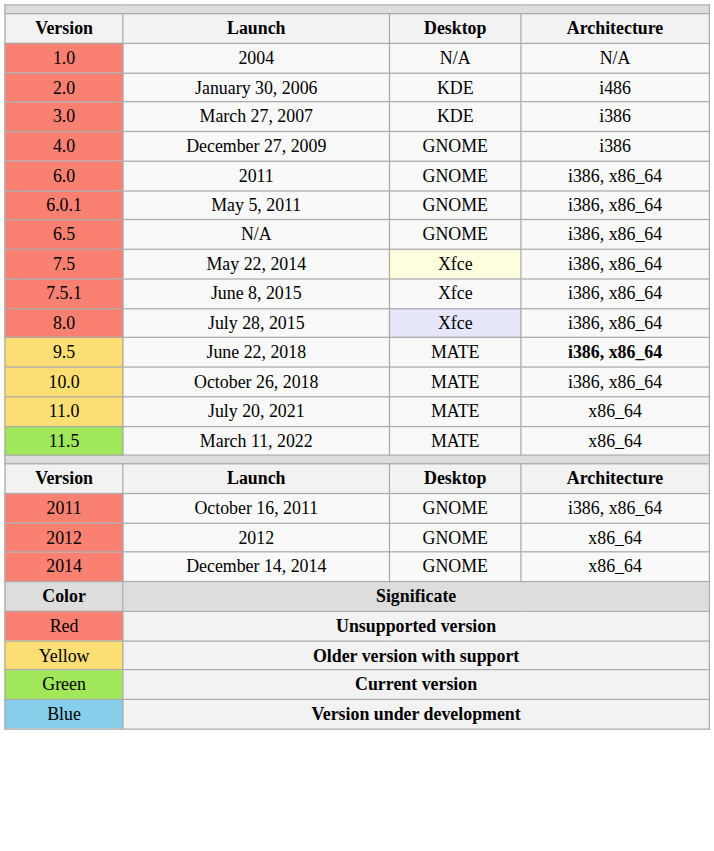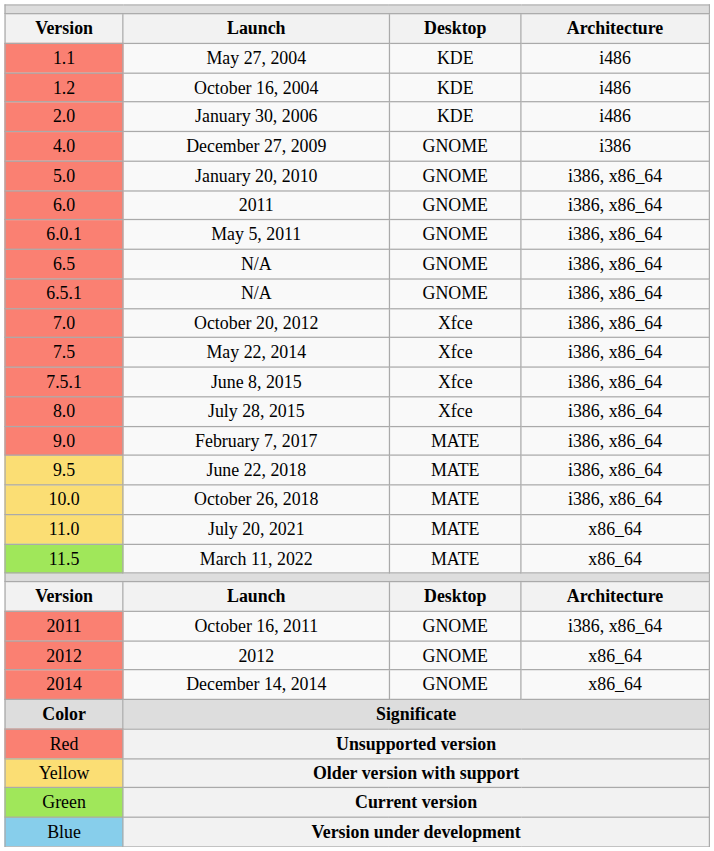- row: 1.0 | 2004 | N/A | N/A
+ row: 1.1 | May 27, 2004 | KDE | i486
+ row: 1.2 | October 16, 2004 | KDE | i486
- row: 3.0 | March 27, 2007 | KDE | i386
+ row: 5.0 | January 20, 2010 | GNOME | i386, x86_64
+ row: 6.5.1 | N/A | GNOME | i386, x86_64
+ row: 7.0 | October 20, 2012 | Xfce | i386, x86_64
May 22, 2014 | Desktop: lightyellow background -> no background
July 28, 2015 | Desktop: lavender background -> no background
+ row: 9.0 | February 7, 2017 | MATE | i386, x86_64
June 22, 2018 | Architecture: bold -> normal
